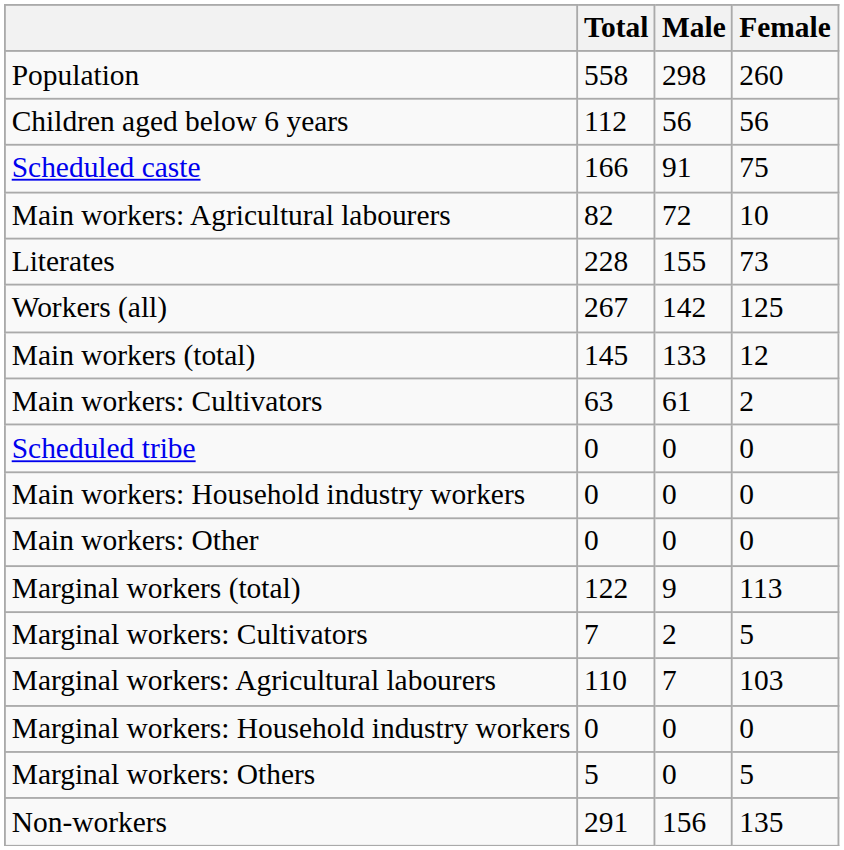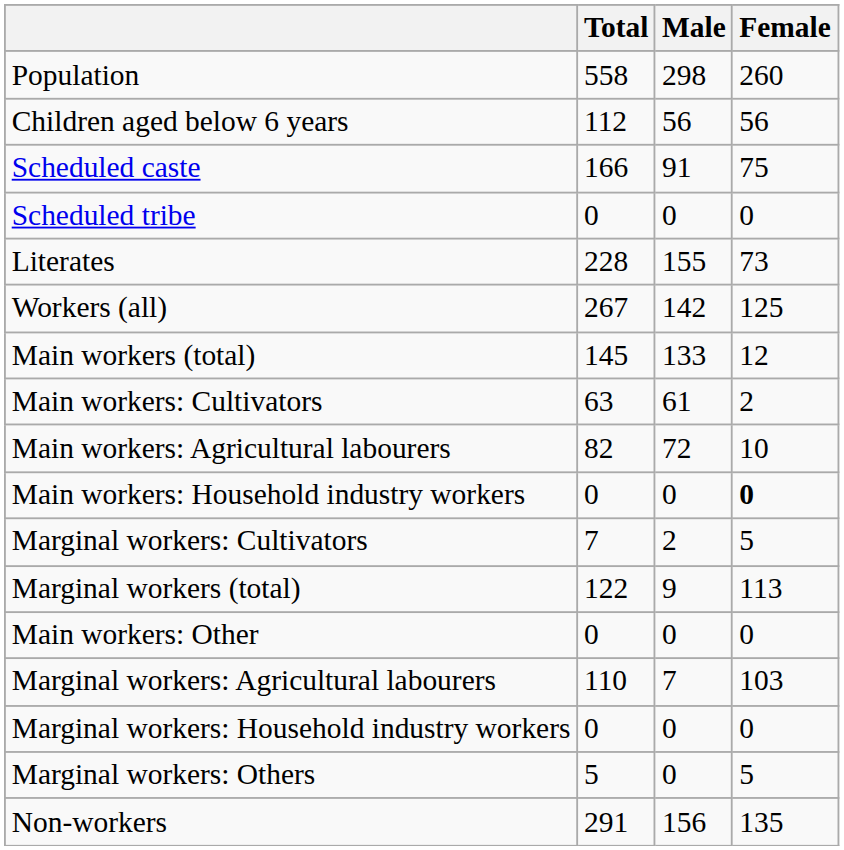rows swapped: Scheduled tribe <-> Main workers: Agricultural labourers
Main workers: Household industry workers | Female: normal -> bold
rows swapped: Main workers: Other <-> Marginal workers: Cultivators
